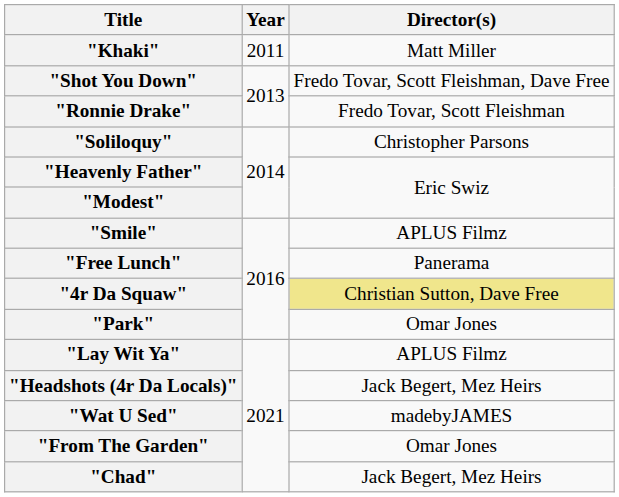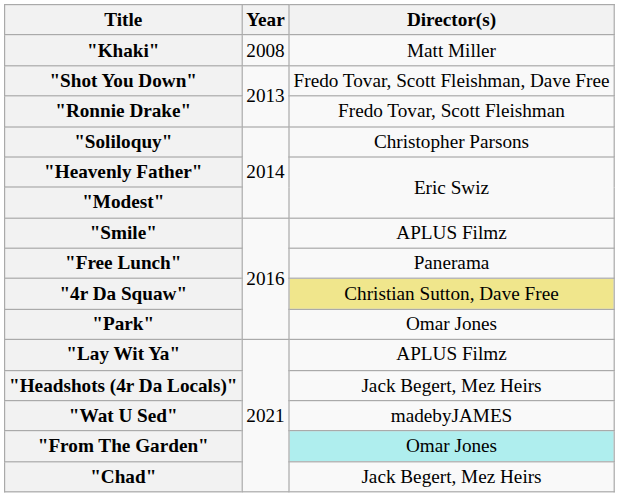"Khaki" | Year: 2011 -> 2008
"From The Garden" | Director(s): no background -> paleturquoise background
